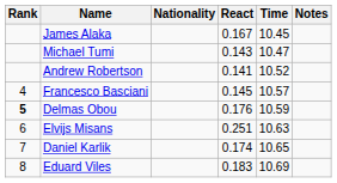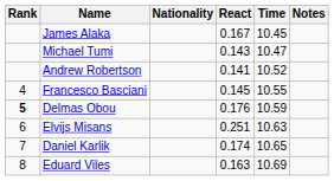Francesco Basciani | Time: 10.57 -> 10.55
Eduard Viles | React: 0.183 -> 0.163
